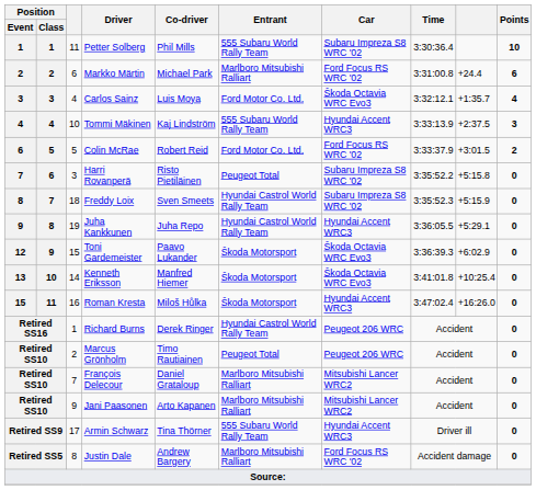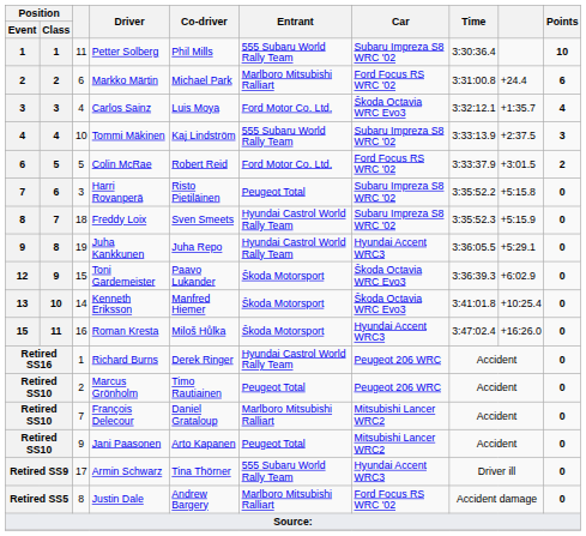Tommi Mäkinen | Car: Hyundai Accent WRC3 -> Subaru Impreza S8 WRC '02
Jani Paasonen | Entrant: Marlboro Mitsubishi Ralliart -> Peugeot Total
